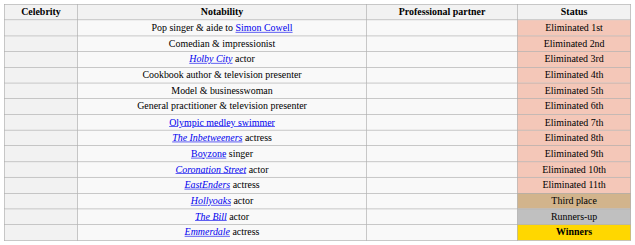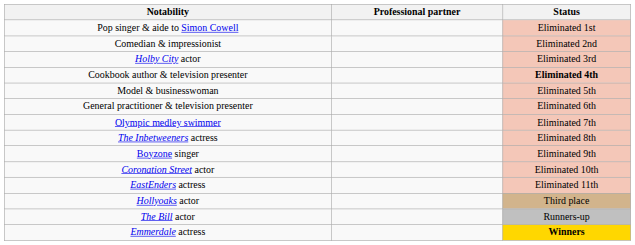- column: Celebrity
Cookbook author & television presenter | Status: normal -> bold
